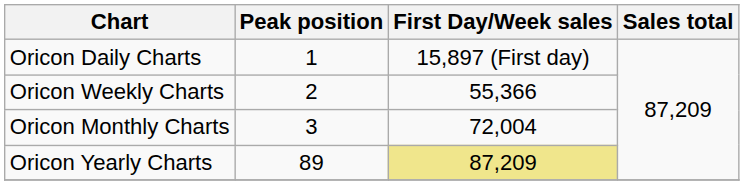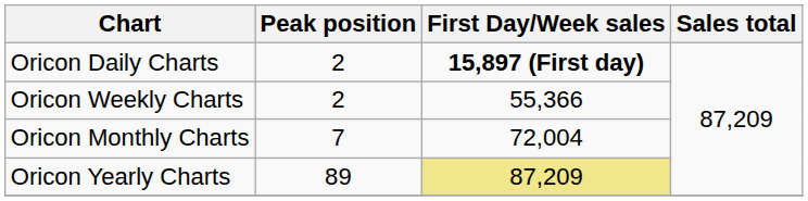Oricon Daily Charts | Peak position: 1 -> 2
Oricon Daily Charts | First Day/Week sales: normal -> bold
Oricon Monthly Charts | Peak position: 3 -> 7
